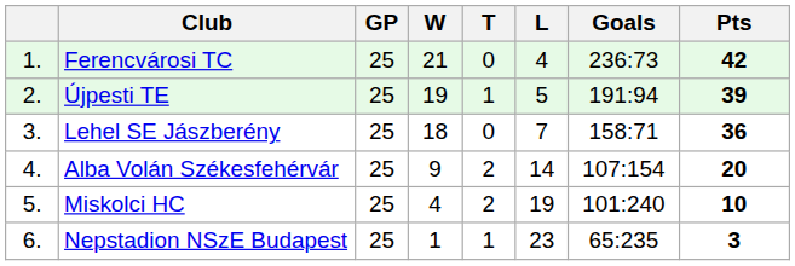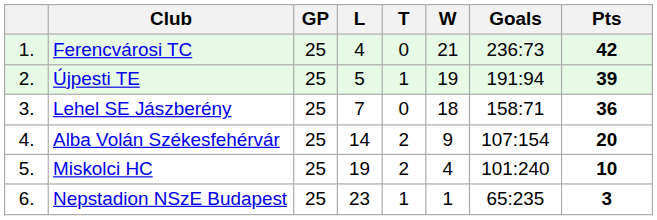columns swapped: W <-> L
